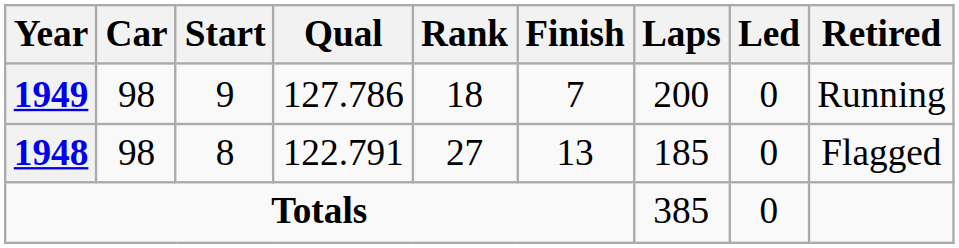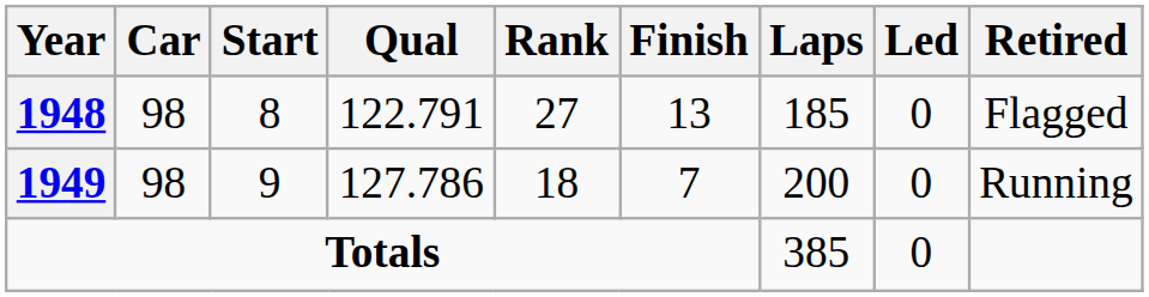rows swapped: 1948 <-> 1949
